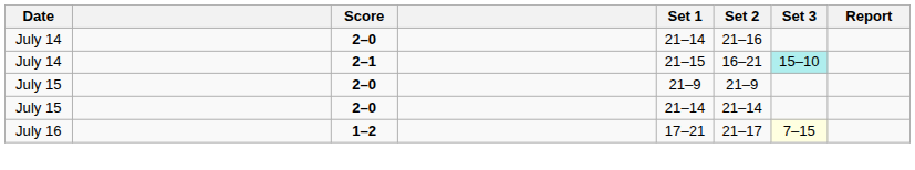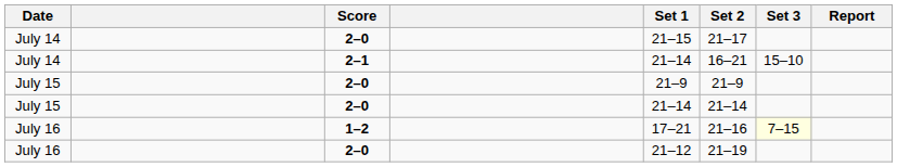July 14 / 2–0 | Set 1: 21–14 -> 21–15
July 14 / 2–0 | Set 2: 21–16 -> 21–17
July 14 / 2–1 | Set 1: 21–15 -> 21–14
July 14 / 2–1 | Set 3: paleturquoise background -> no background
July 16 / 1–2 | Set 2: 21–17 -> 21–16
+ row: July 16 | 2–0 | 21–12 | 21–19
